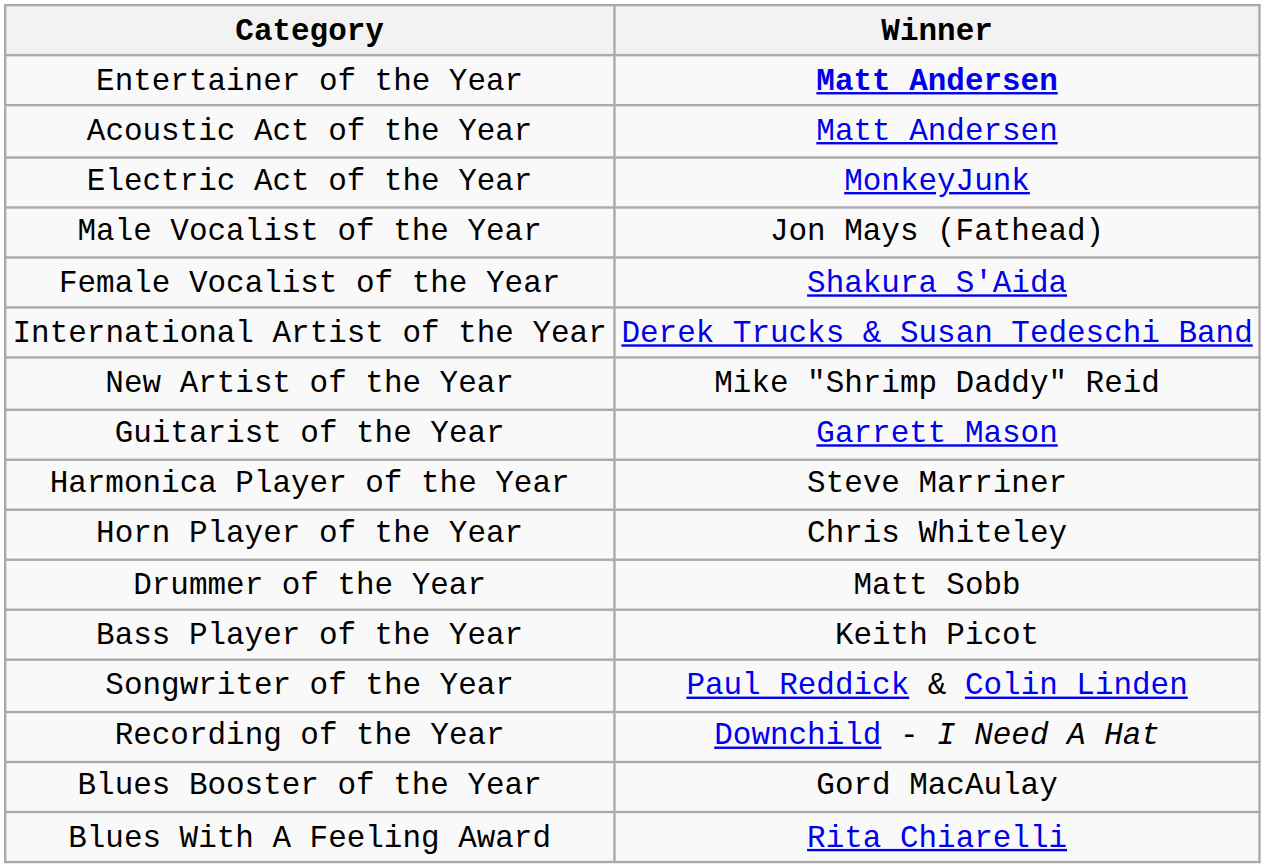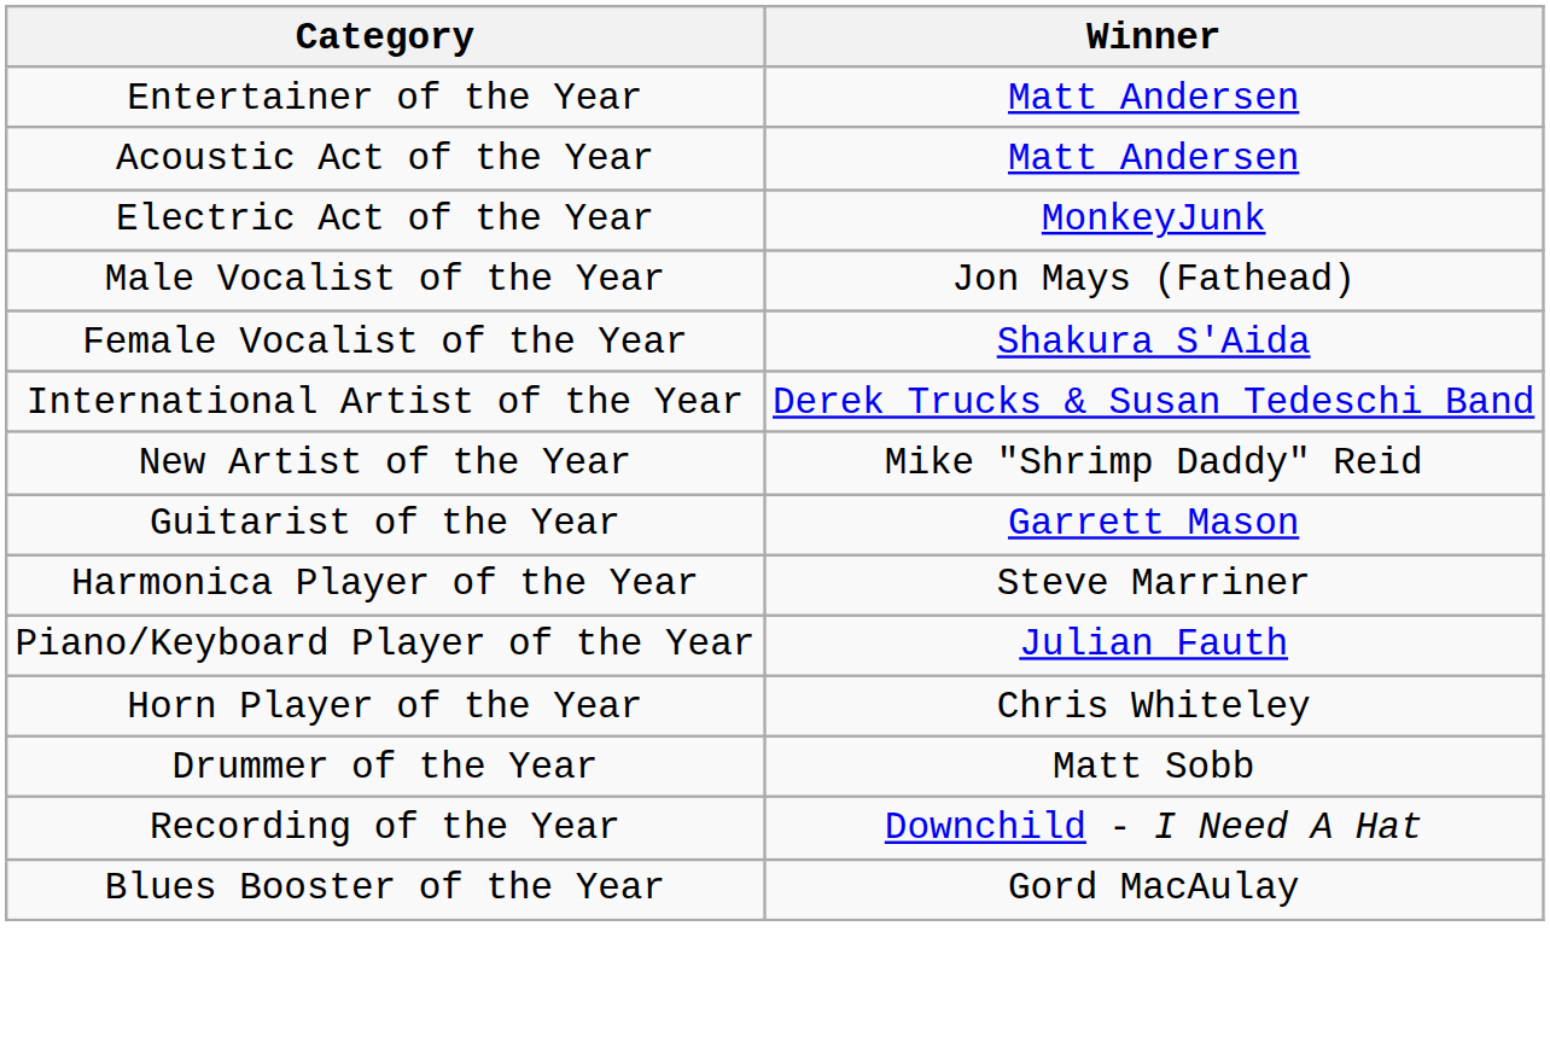Entertainer of the Year | Winner: bold -> normal
+ row: Piano/Keyboard Player of the Year | Julian Fauth
- row: Bass Player of the Year | Keith Picot
- row: Songwriter of the Year | Paul Reddick & Colin Linden
- row: Blues With A Feeling Award | Rita Chiarelli
